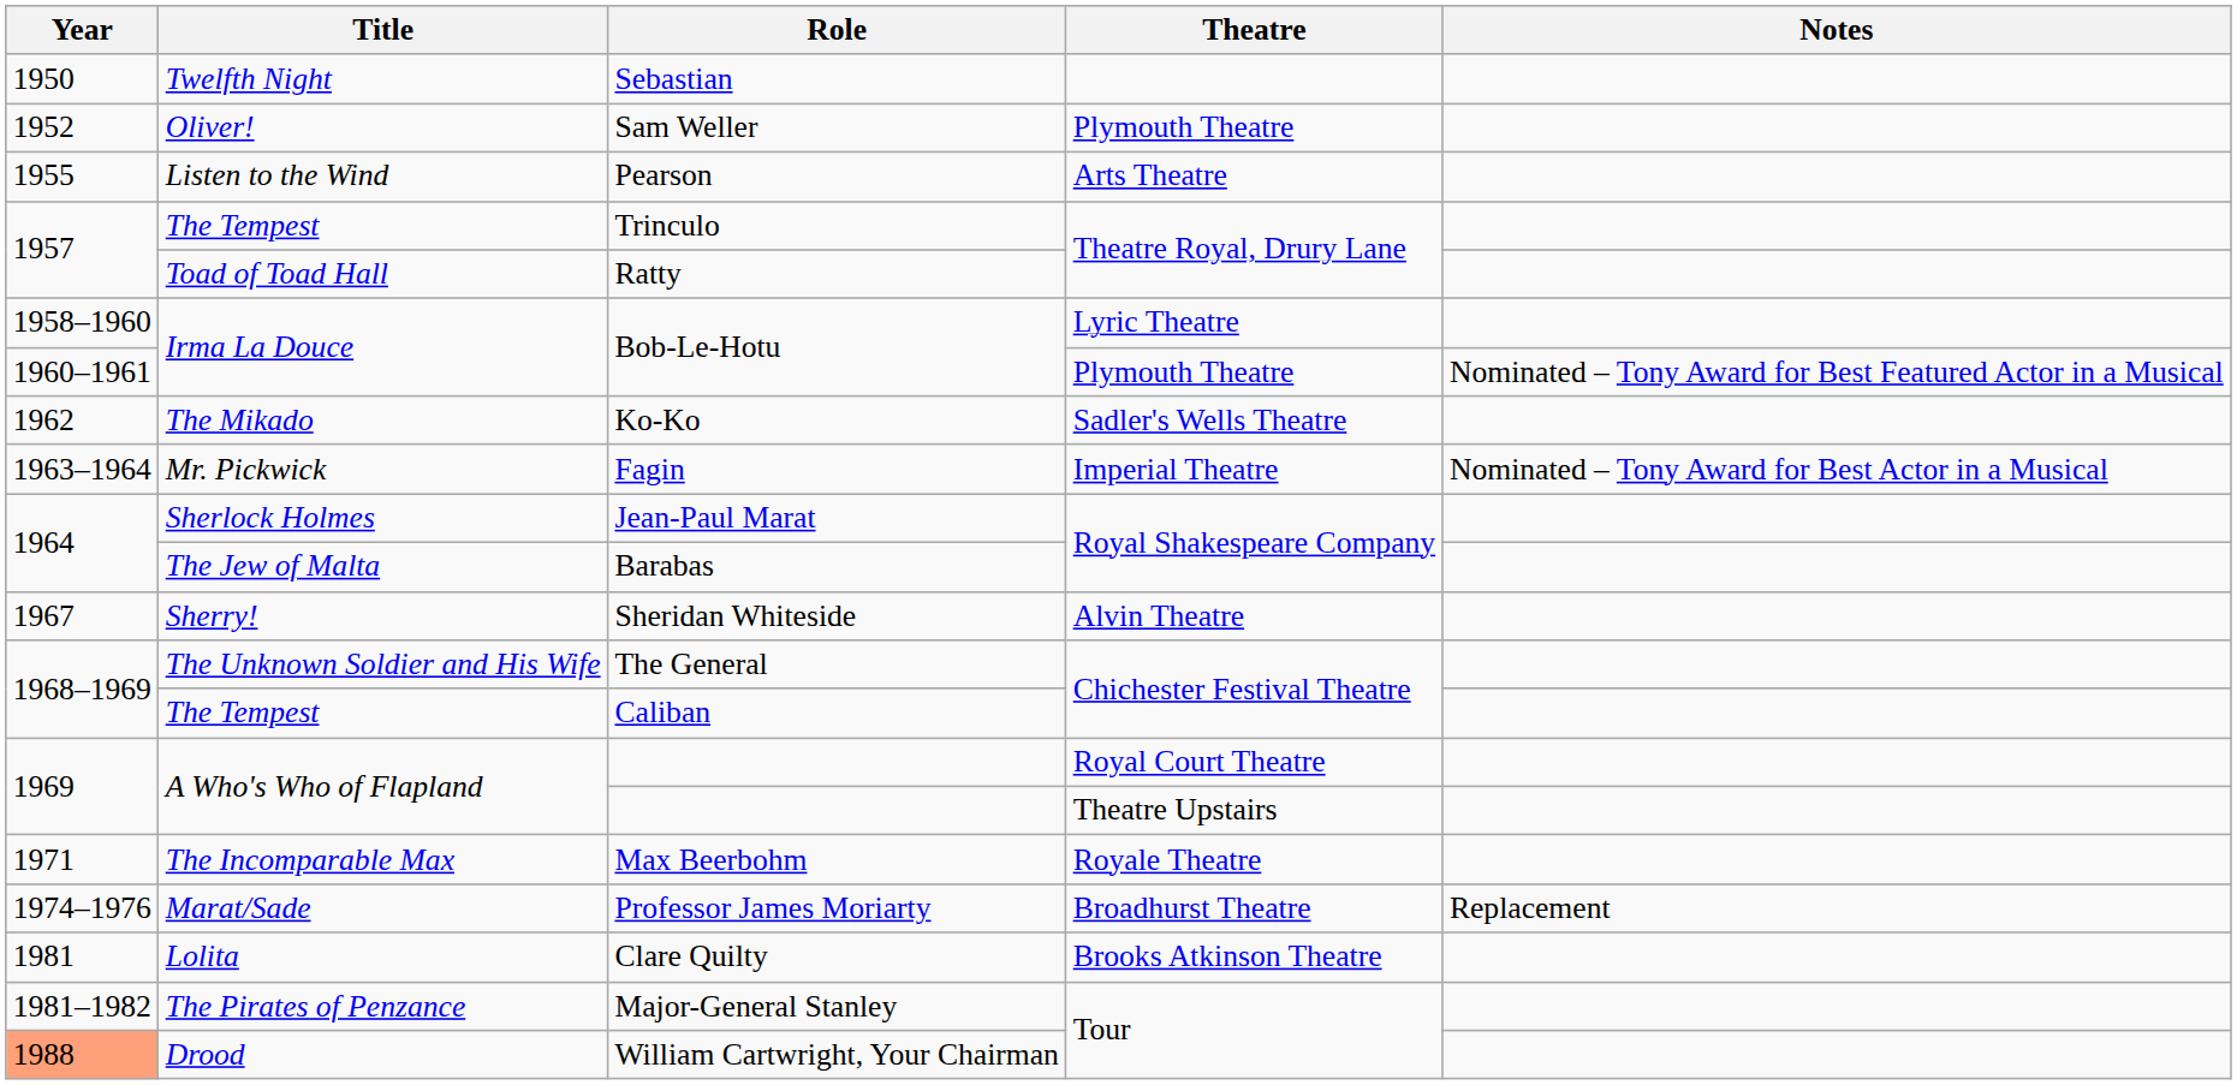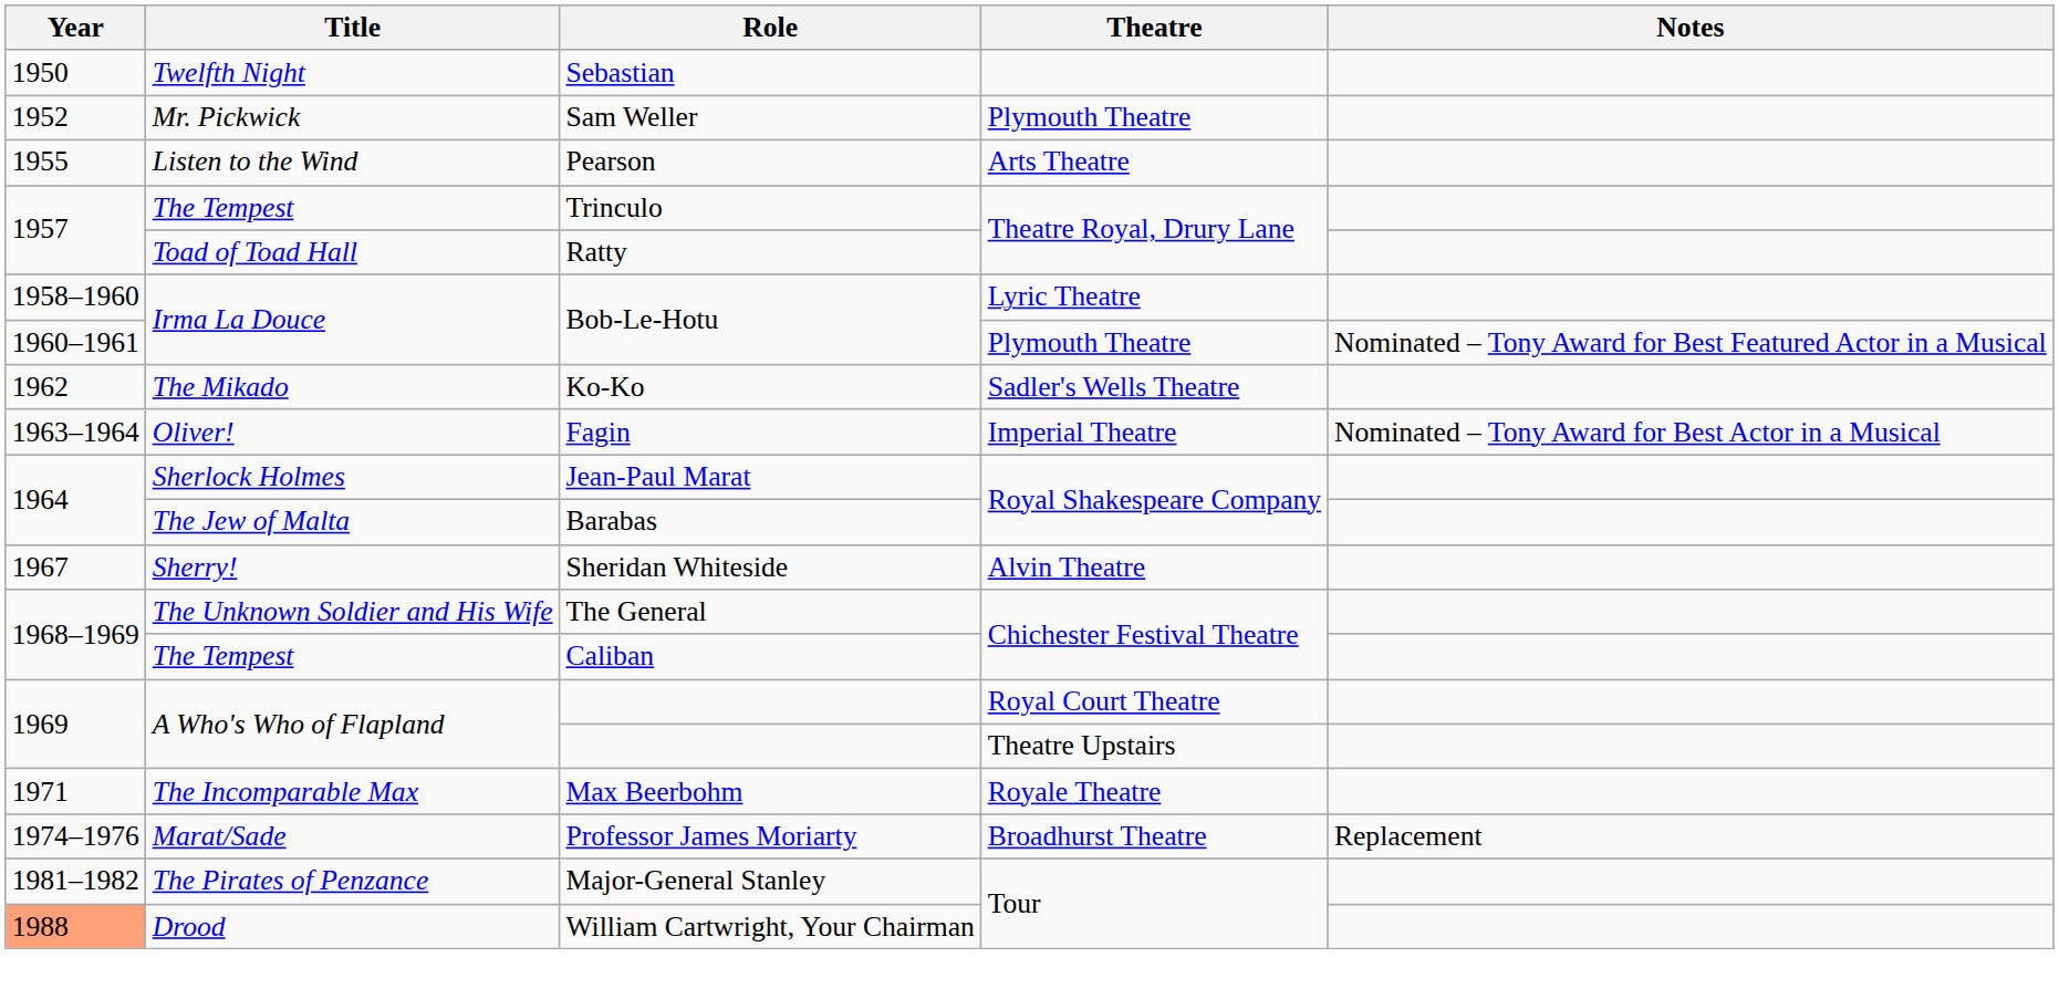Sam Weller | Title: Oliver! -> Mr. Pickwick
Fagin | Title: Mr. Pickwick -> Oliver!
- row: 1981 | Lolita | Clare Quilty | Brooks Atkinson Theatre
